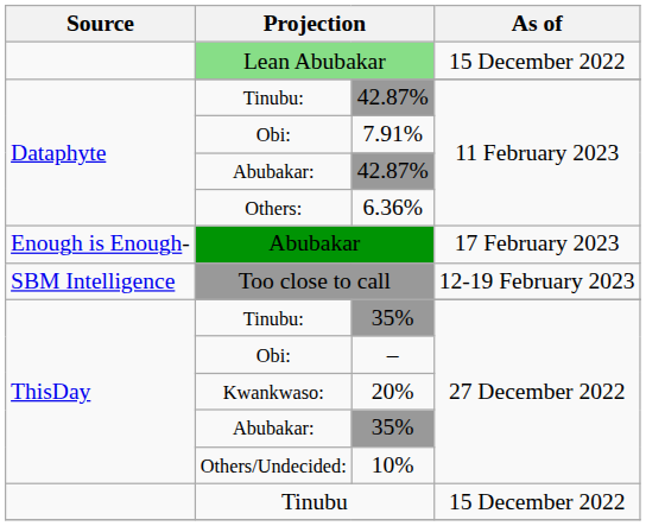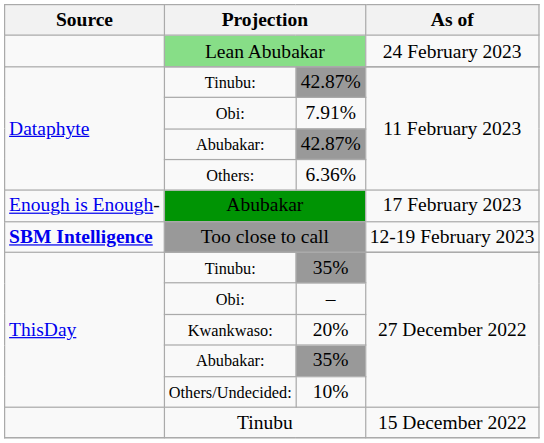Lean Abubakar | As of: 15 December 2022 -> 24 February 2023
Too close to call | Source: normal -> bold
